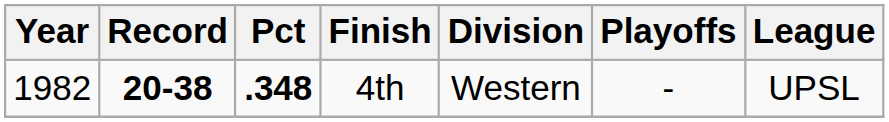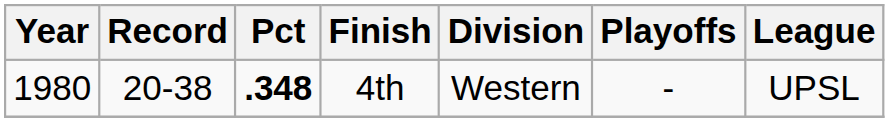4th | Year: 1982 -> 1980
4th | Record: bold -> normal
